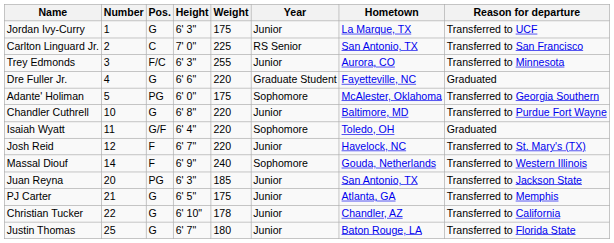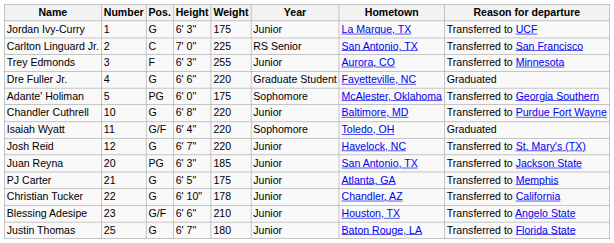Trey Edmonds | Pos.: F/C -> F
Josh Reid | Pos.: F -> G
- row: Massal Diouf | 14 | F | 6' 9" | 240 | Sophomore | Gouda, Netherlands | Transferred to Western Illinois
+ row: Blessing Adesipe | 23 | G/F | 6' 6" | 210 | Junior | Houston, TX | Transferred to Angelo State
